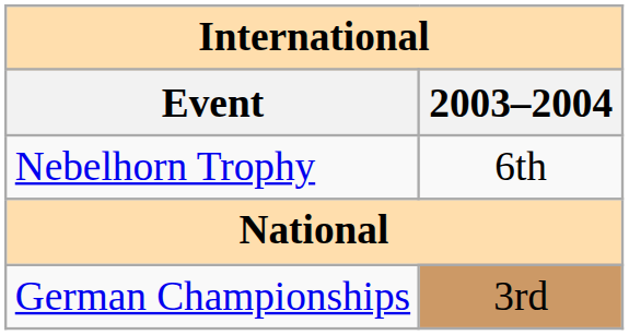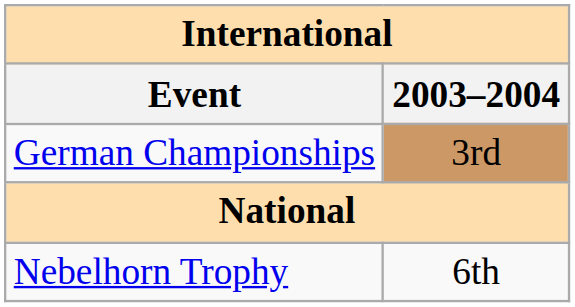rows swapped: Nebelhorn Trophy <-> German Championships
